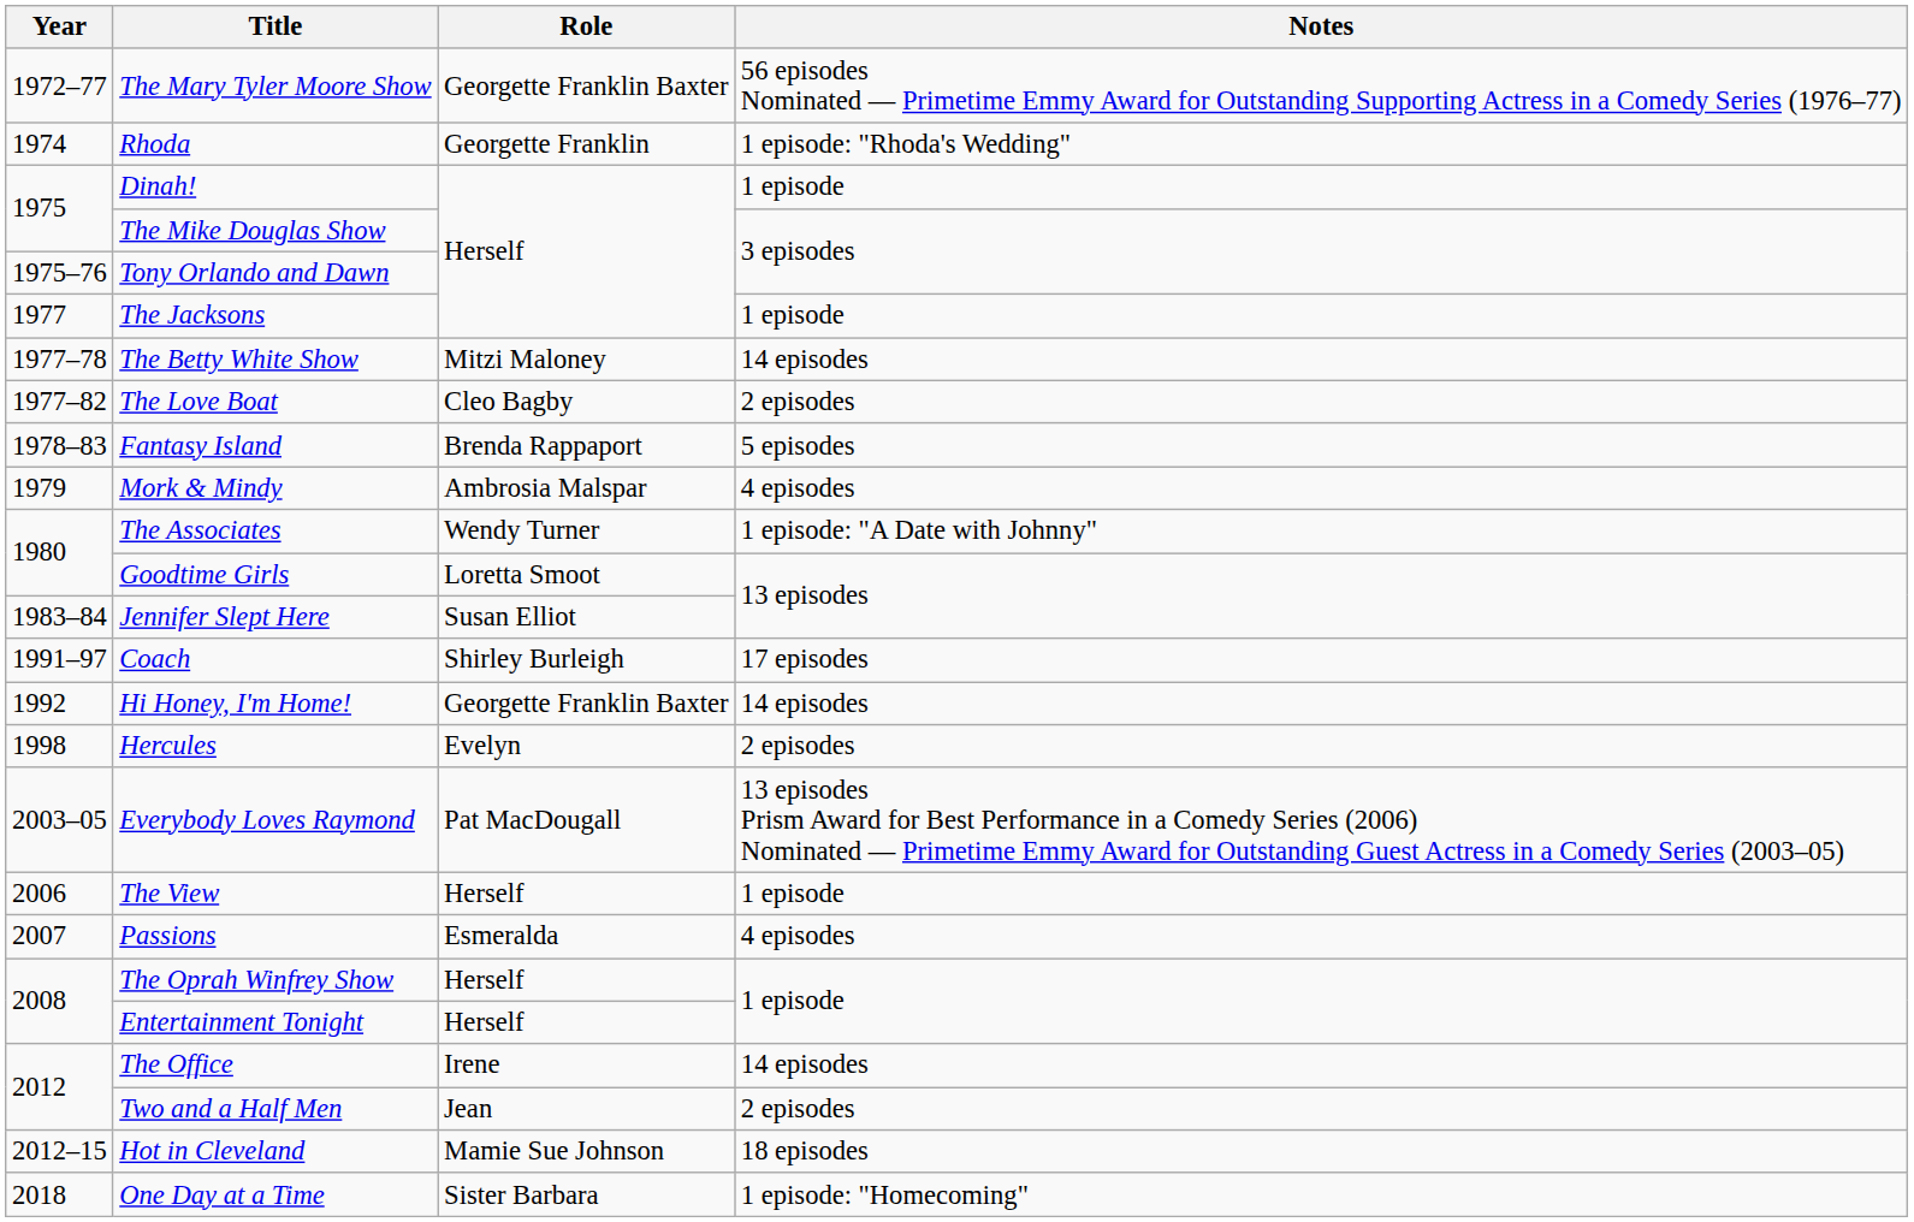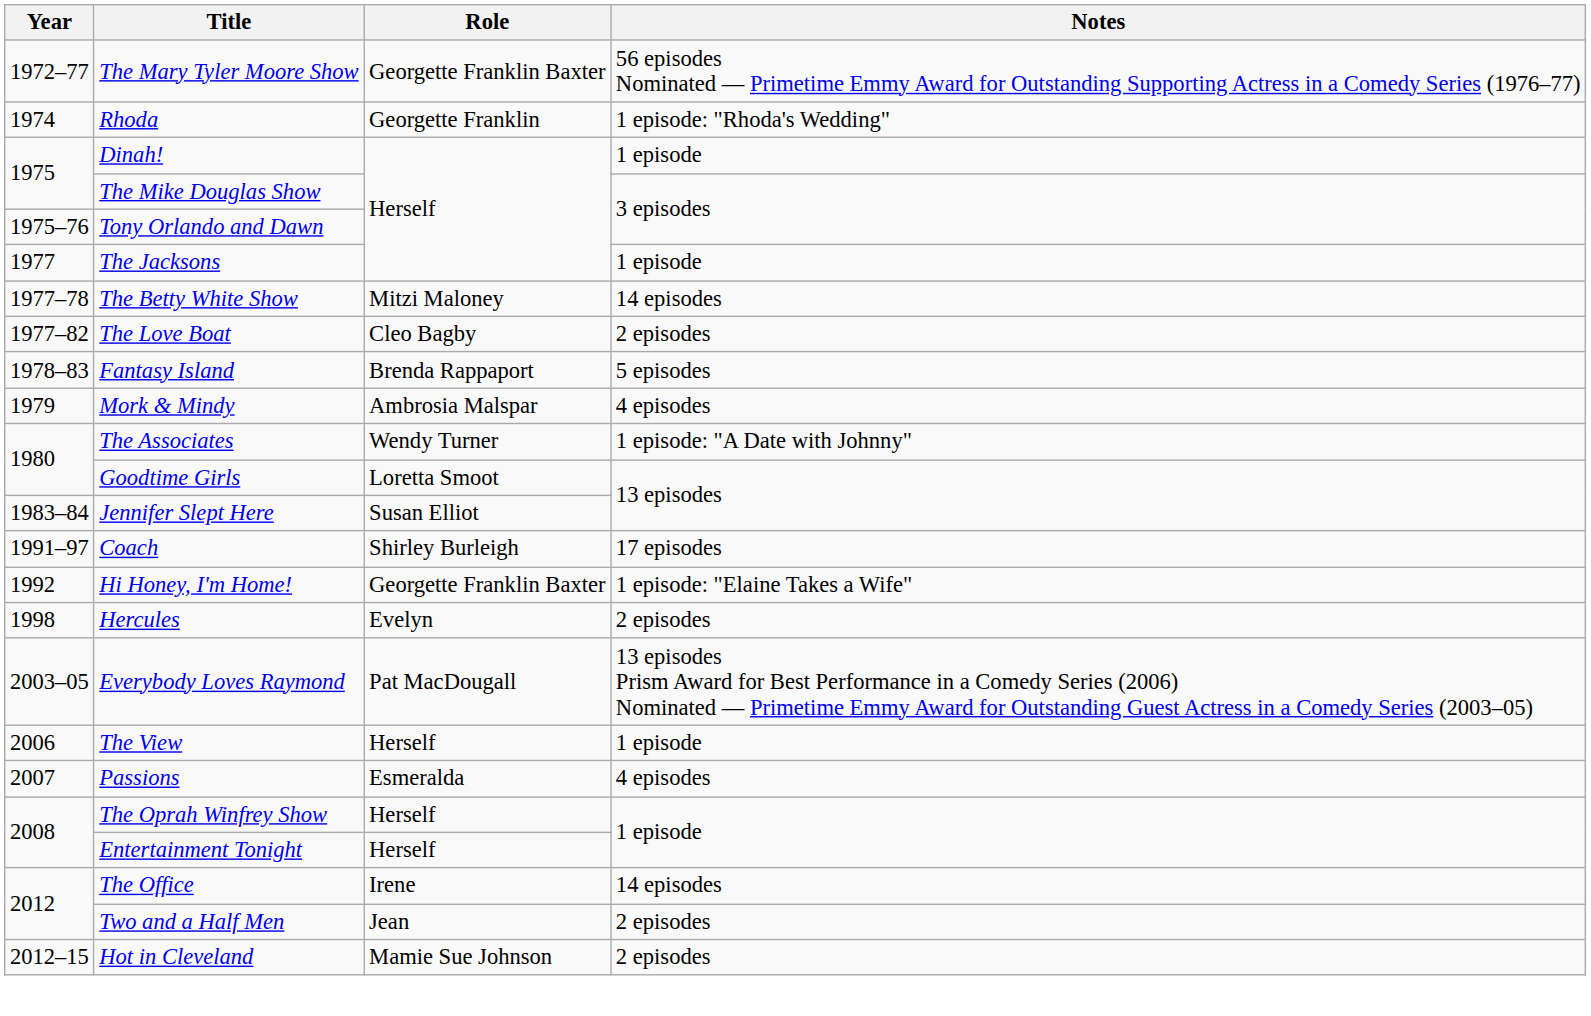Hi Honey, I'm Home! | Notes: 14 episodes -> 1 episode: "Elaine Takes a Wife"
Hot in Cleveland | Notes: 18 episodes -> 2 episodes
- row: 2018 | One Day at a Time | Sister Barbara | 1 episode: "Homecoming"
